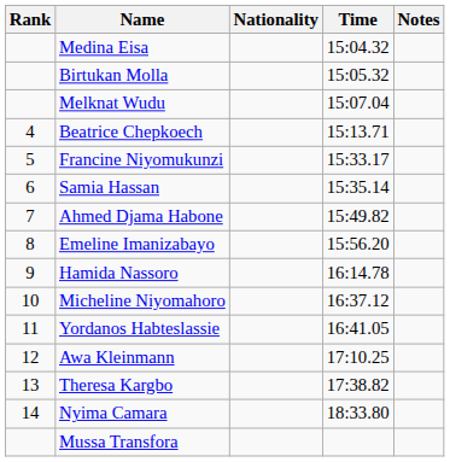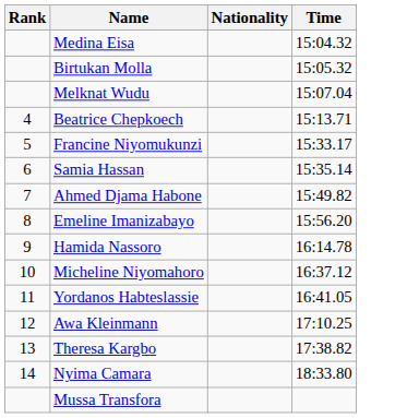- column: Notes
